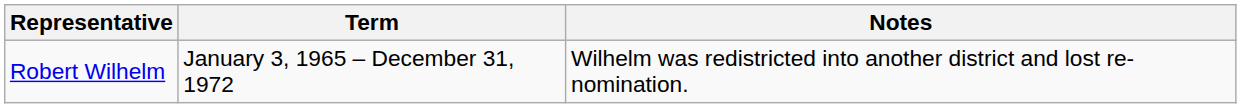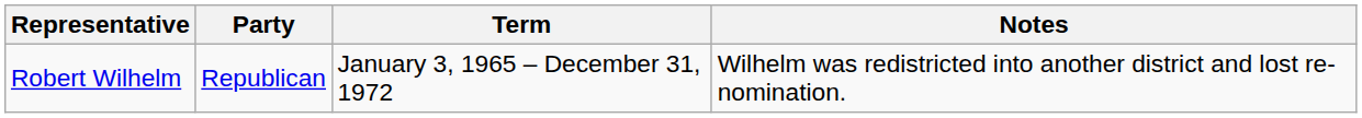+ column: Party | Republican
